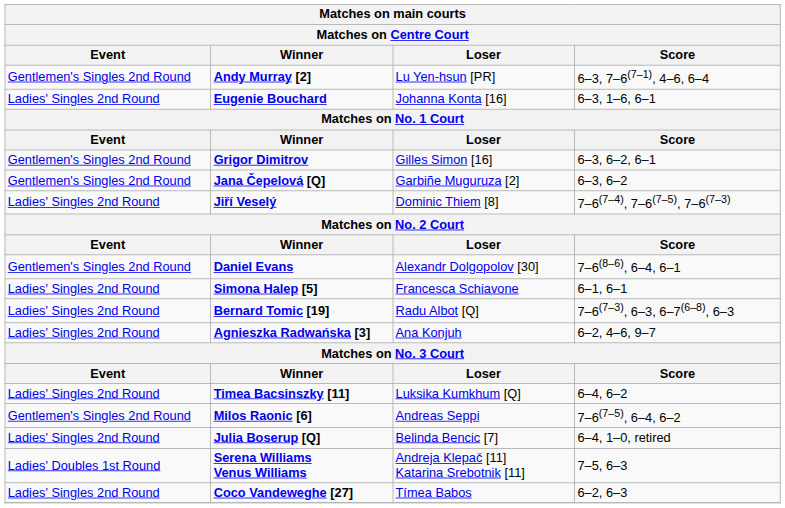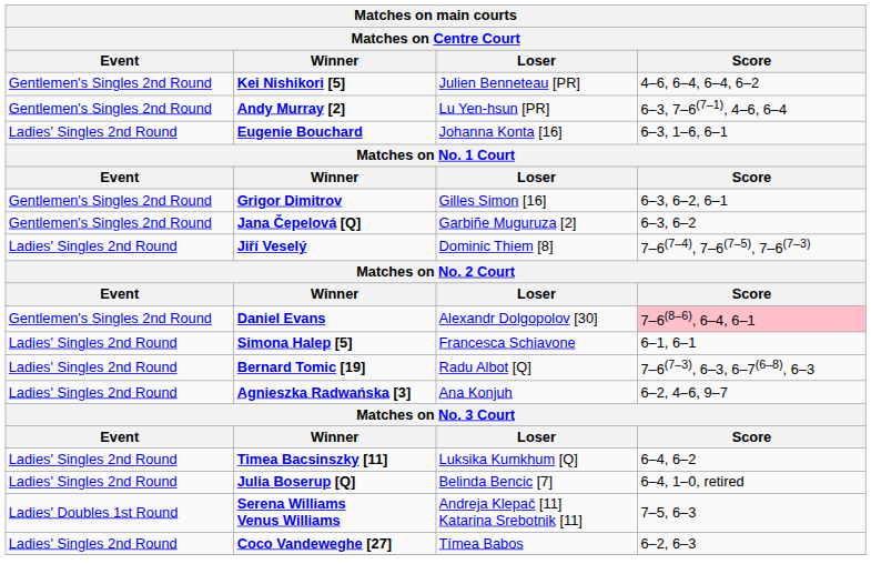+ row: Gentlemen's Singles 2nd Round | Kei Nishikori [5] | Julien Benneteau [PR] | 4–6, 6–4, 6–4, 6–2
Daniel Evans | Score: no background -> pink background
- row: Gentlemen's Singles 2nd Round | Milos Raonic [6] | Andreas Seppi | 7–6(7–5), 6–4, 6–2
